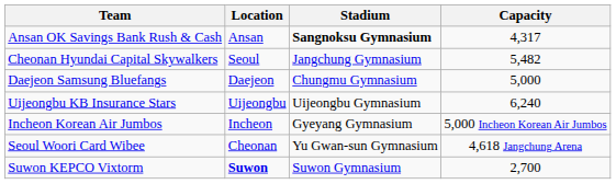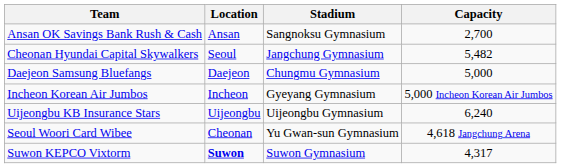Ansan OK Savings Bank Rush & Cash | Stadium: bold -> normal
Ansan OK Savings Bank Rush & Cash | Capacity: 4,317 -> 2,700
rows swapped: Uijeongbu KB Insurance Stars <-> Incheon Korean Air Jumbos
Suwon KEPCO Vixtorm | Capacity: 2,700 -> 4,317
